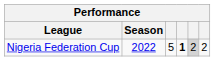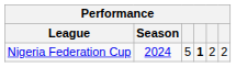Nigeria Federation Cup | Season: 2022 -> 2024
Nigeria Federation Cup | column 5: lightgrey background -> no background
